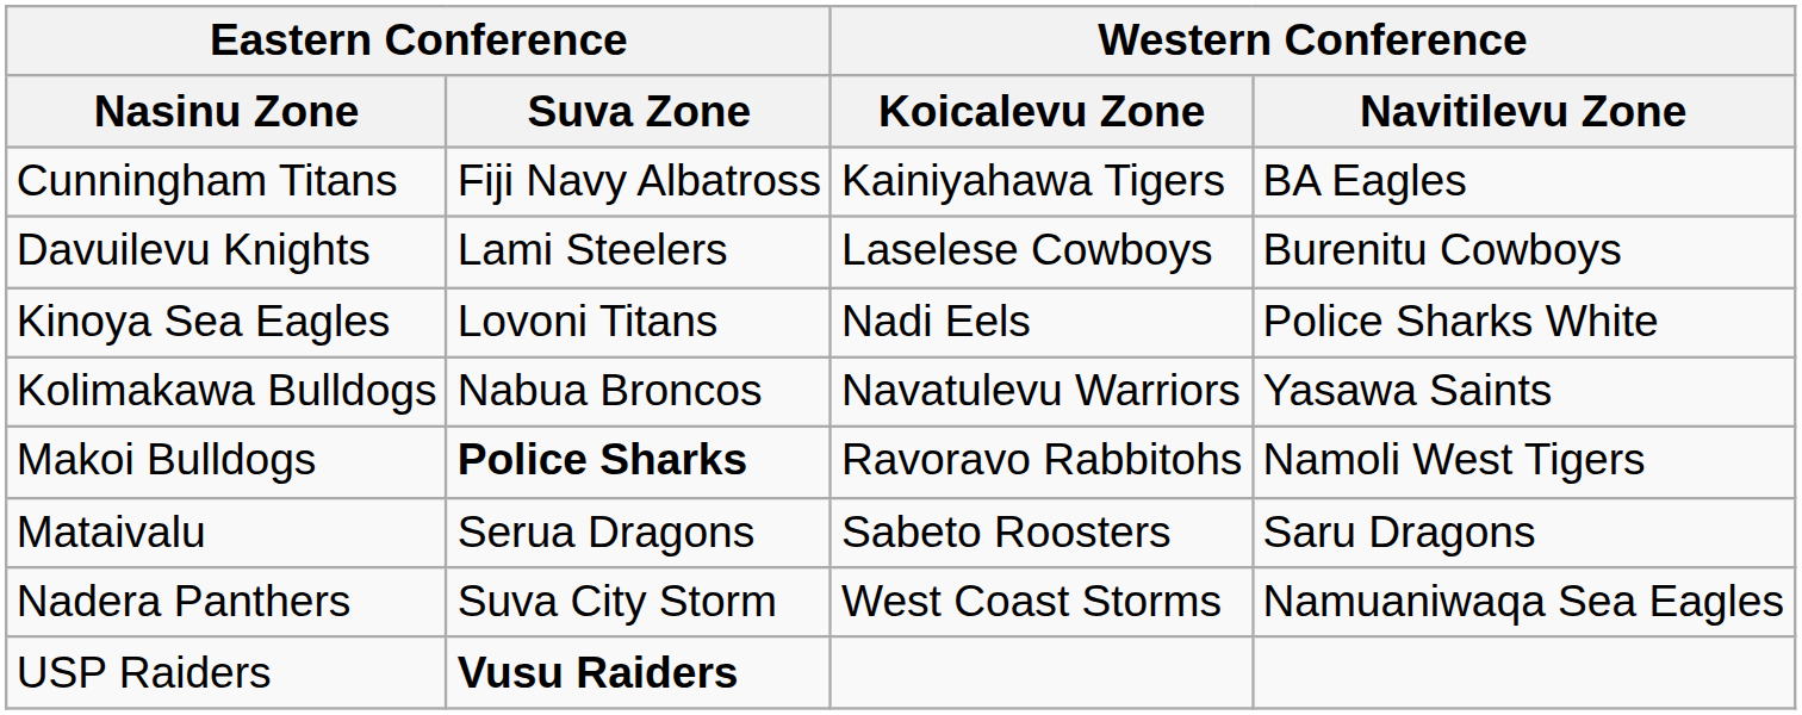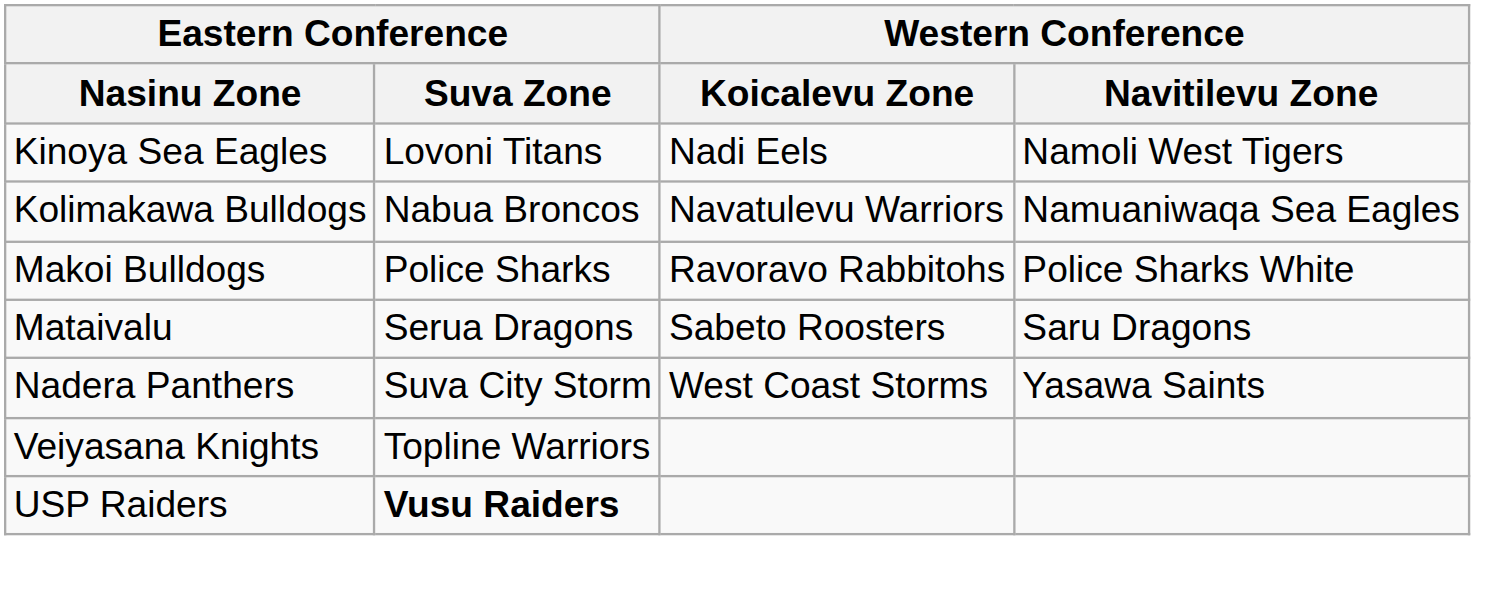- row: Cunningham Titans | Fiji Navy Albatross | Kainiyahawa Tigers | BA Eagles
- row: Davuilevu Knights | Lami Steelers | Laselese Cowboys | Burenitu Cowboys
Kinoya Sea Eagles | Western Conference / Navitilevu Zone: Police Sharks White -> Namoli West Tigers
Kolimakawa Bulldogs | Western Conference / Navitilevu Zone: Yasawa Saints -> Namuaniwaqa Sea Eagles
Makoi Bulldogs | Eastern Conference / Suva Zone: bold -> normal
Makoi Bulldogs | Western Conference / Navitilevu Zone: Namoli West Tigers -> Police Sharks White
Nadera Panthers | Western Conference / Navitilevu Zone: Namuaniwaqa Sea Eagles -> Yasawa Saints
+ row: Veiyasana Knights | Topline Warriors
